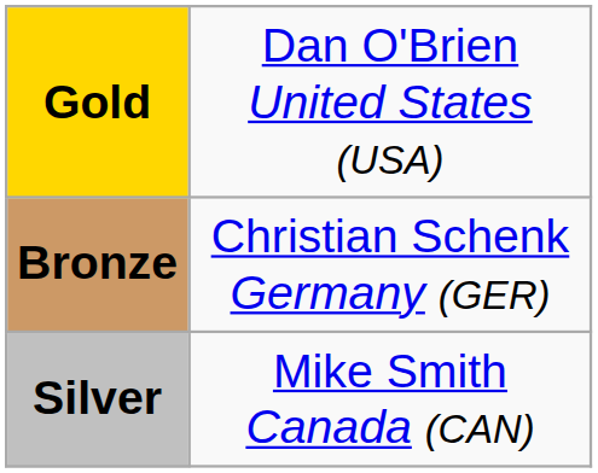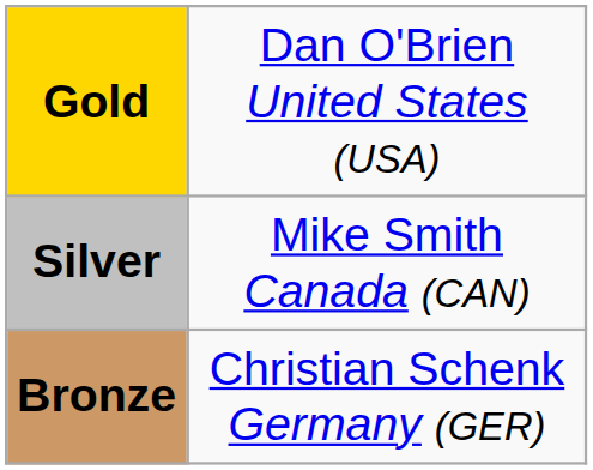rows swapped: Silver <-> Bronze
